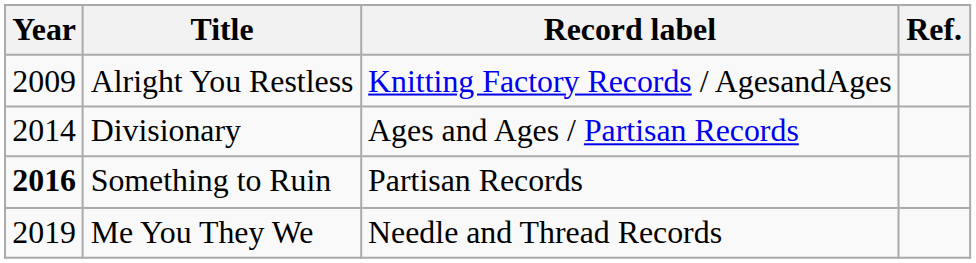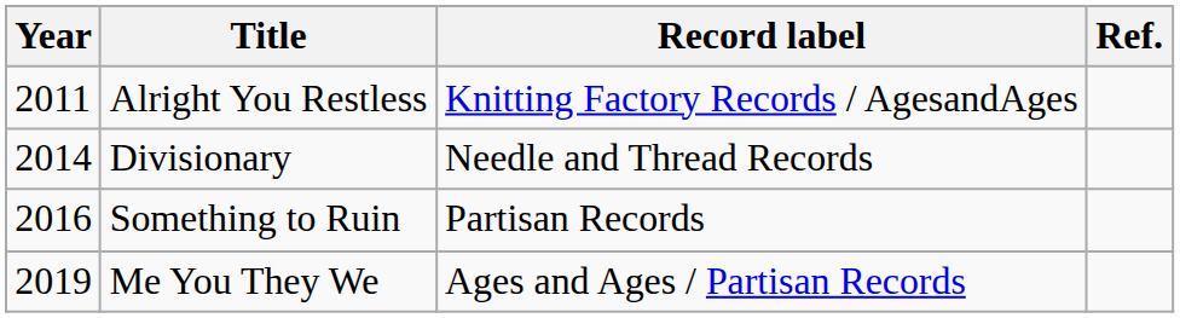Alright You Restless | Year: 2009 -> 2011
Divisionary | Record label: Ages and Ages / Partisan Records -> Needle and Thread Records
Something to Ruin | Year: bold -> normal
Me You They We | Record label: Needle and Thread Records -> Ages and Ages / Partisan Records
